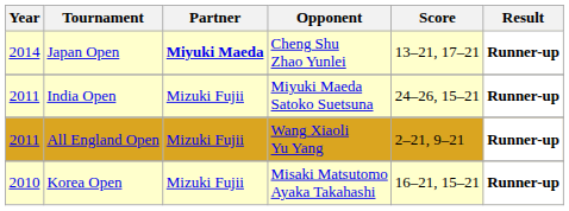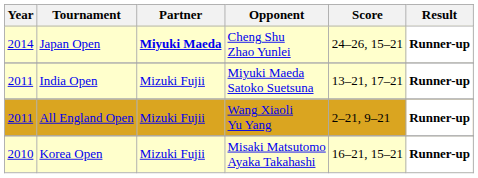Japan Open | Score: 13–21, 17–21 -> 24–26, 15–21
India Open | Score: 24–26, 15–21 -> 13–21, 17–21
